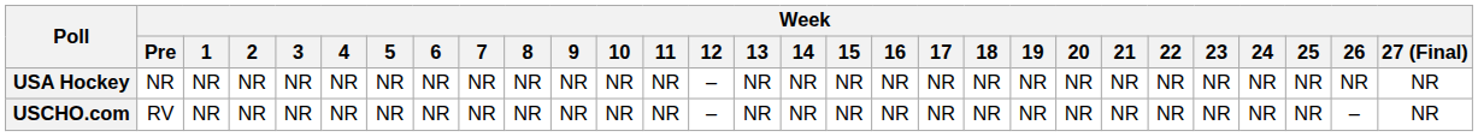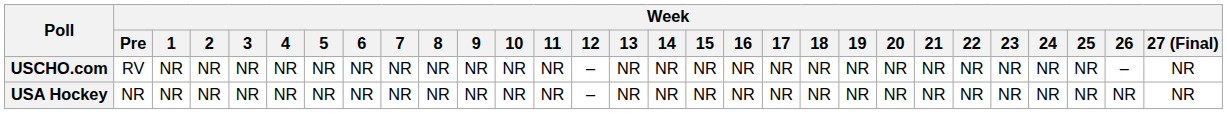rows swapped: USCHO.com <-> USA Hockey
